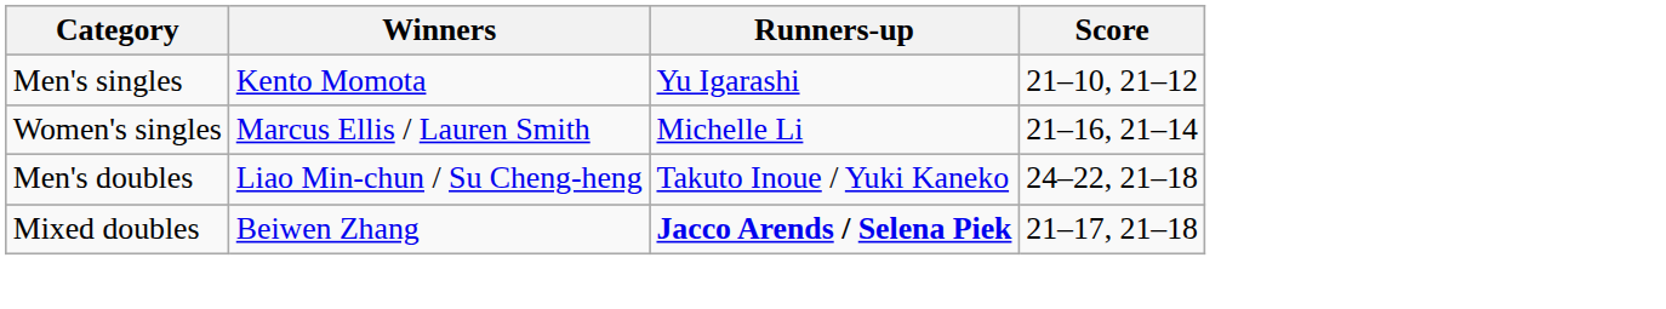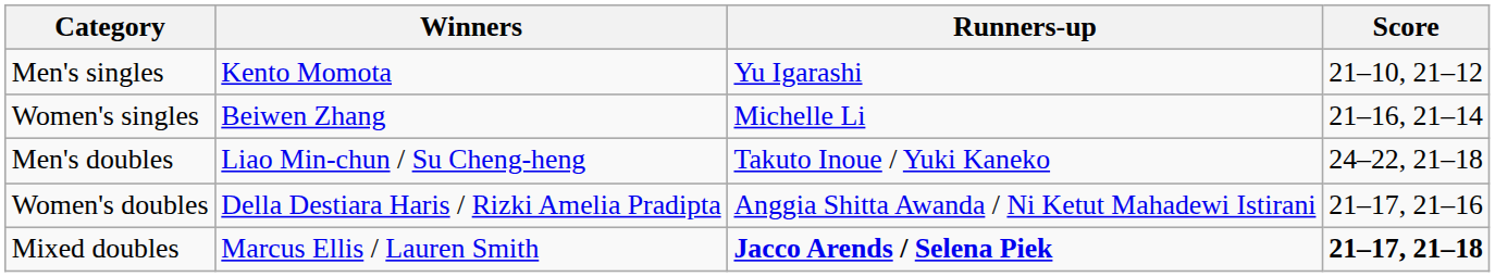Women's singles | Winners: Marcus Ellis / Lauren Smith -> Beiwen Zhang
+ row: Women's doubles | Della Destiara Haris / Rizki Amelia Pradipta | Anggia Shitta Awanda / Ni Ketut Mahadewi Istirani | 21–17, 21–16
Mixed doubles | Winners: Beiwen Zhang -> Marcus Ellis / Lauren Smith
Mixed doubles | Score: normal -> bold
